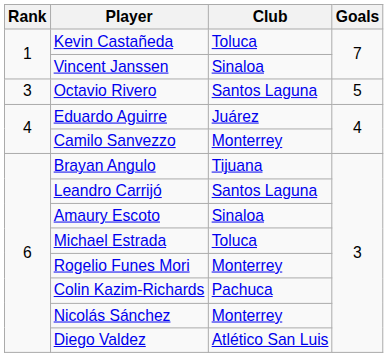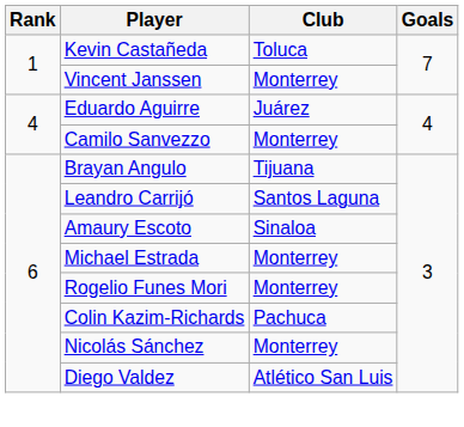Vincent Janssen | Club: Sinaloa -> Monterrey
- row: 3 | Octavio Rivero | Santos Laguna | 5
Michael Estrada | Club: Toluca -> Monterrey
